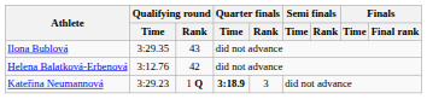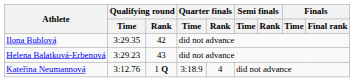Ilona Bublová | Qualifying round / Rank: 43 -> 42
Helena Balatková-Erbenová | Qualifying round / Time: 3:12.76 -> 3:29.23
Helena Balatková-Erbenová | Qualifying round / Rank: 42 -> 43
Kateřina Neumannová | Qualifying round / Time: 3:29.23 -> 3:12.76
Kateřina Neumannová | Quarter finals / Time: bold -> normal
Kateřina Neumannová | Quarter finals / Rank: 3 -> 4
